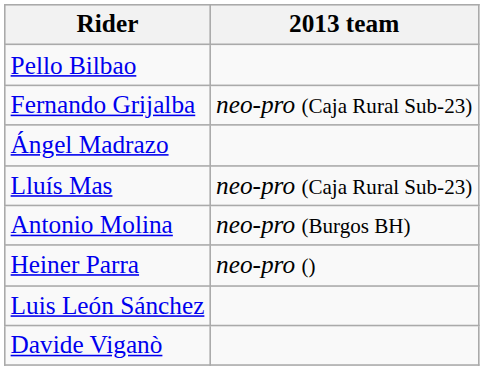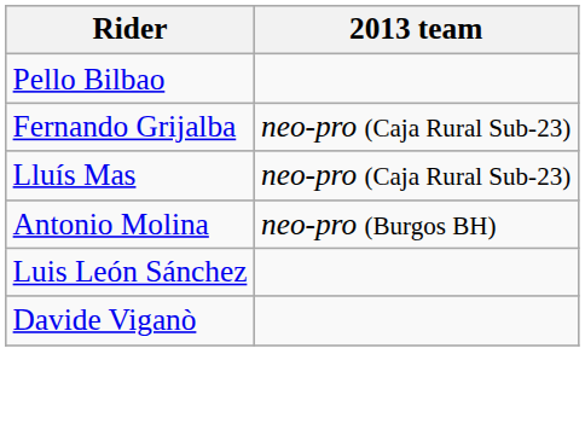- row: Ángel Madrazo
- row: Heiner Parra | neo-pro ()
